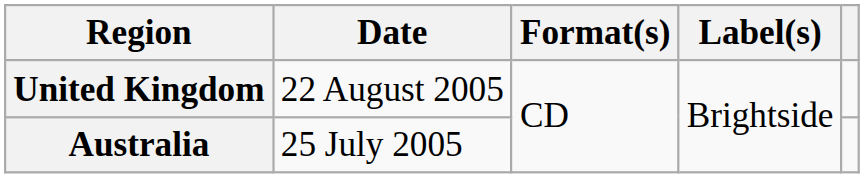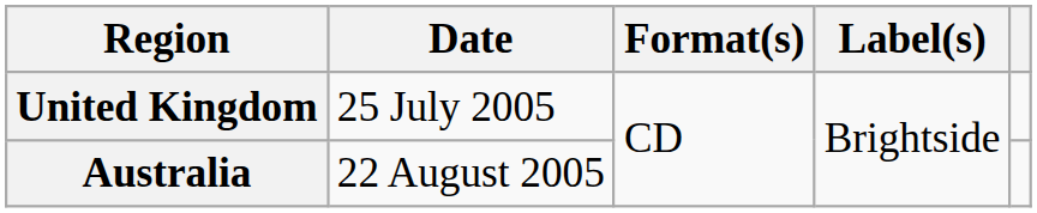United Kingdom | Date: 22 August 2005 -> 25 July 2005
Australia | Date: 25 July 2005 -> 22 August 2005
